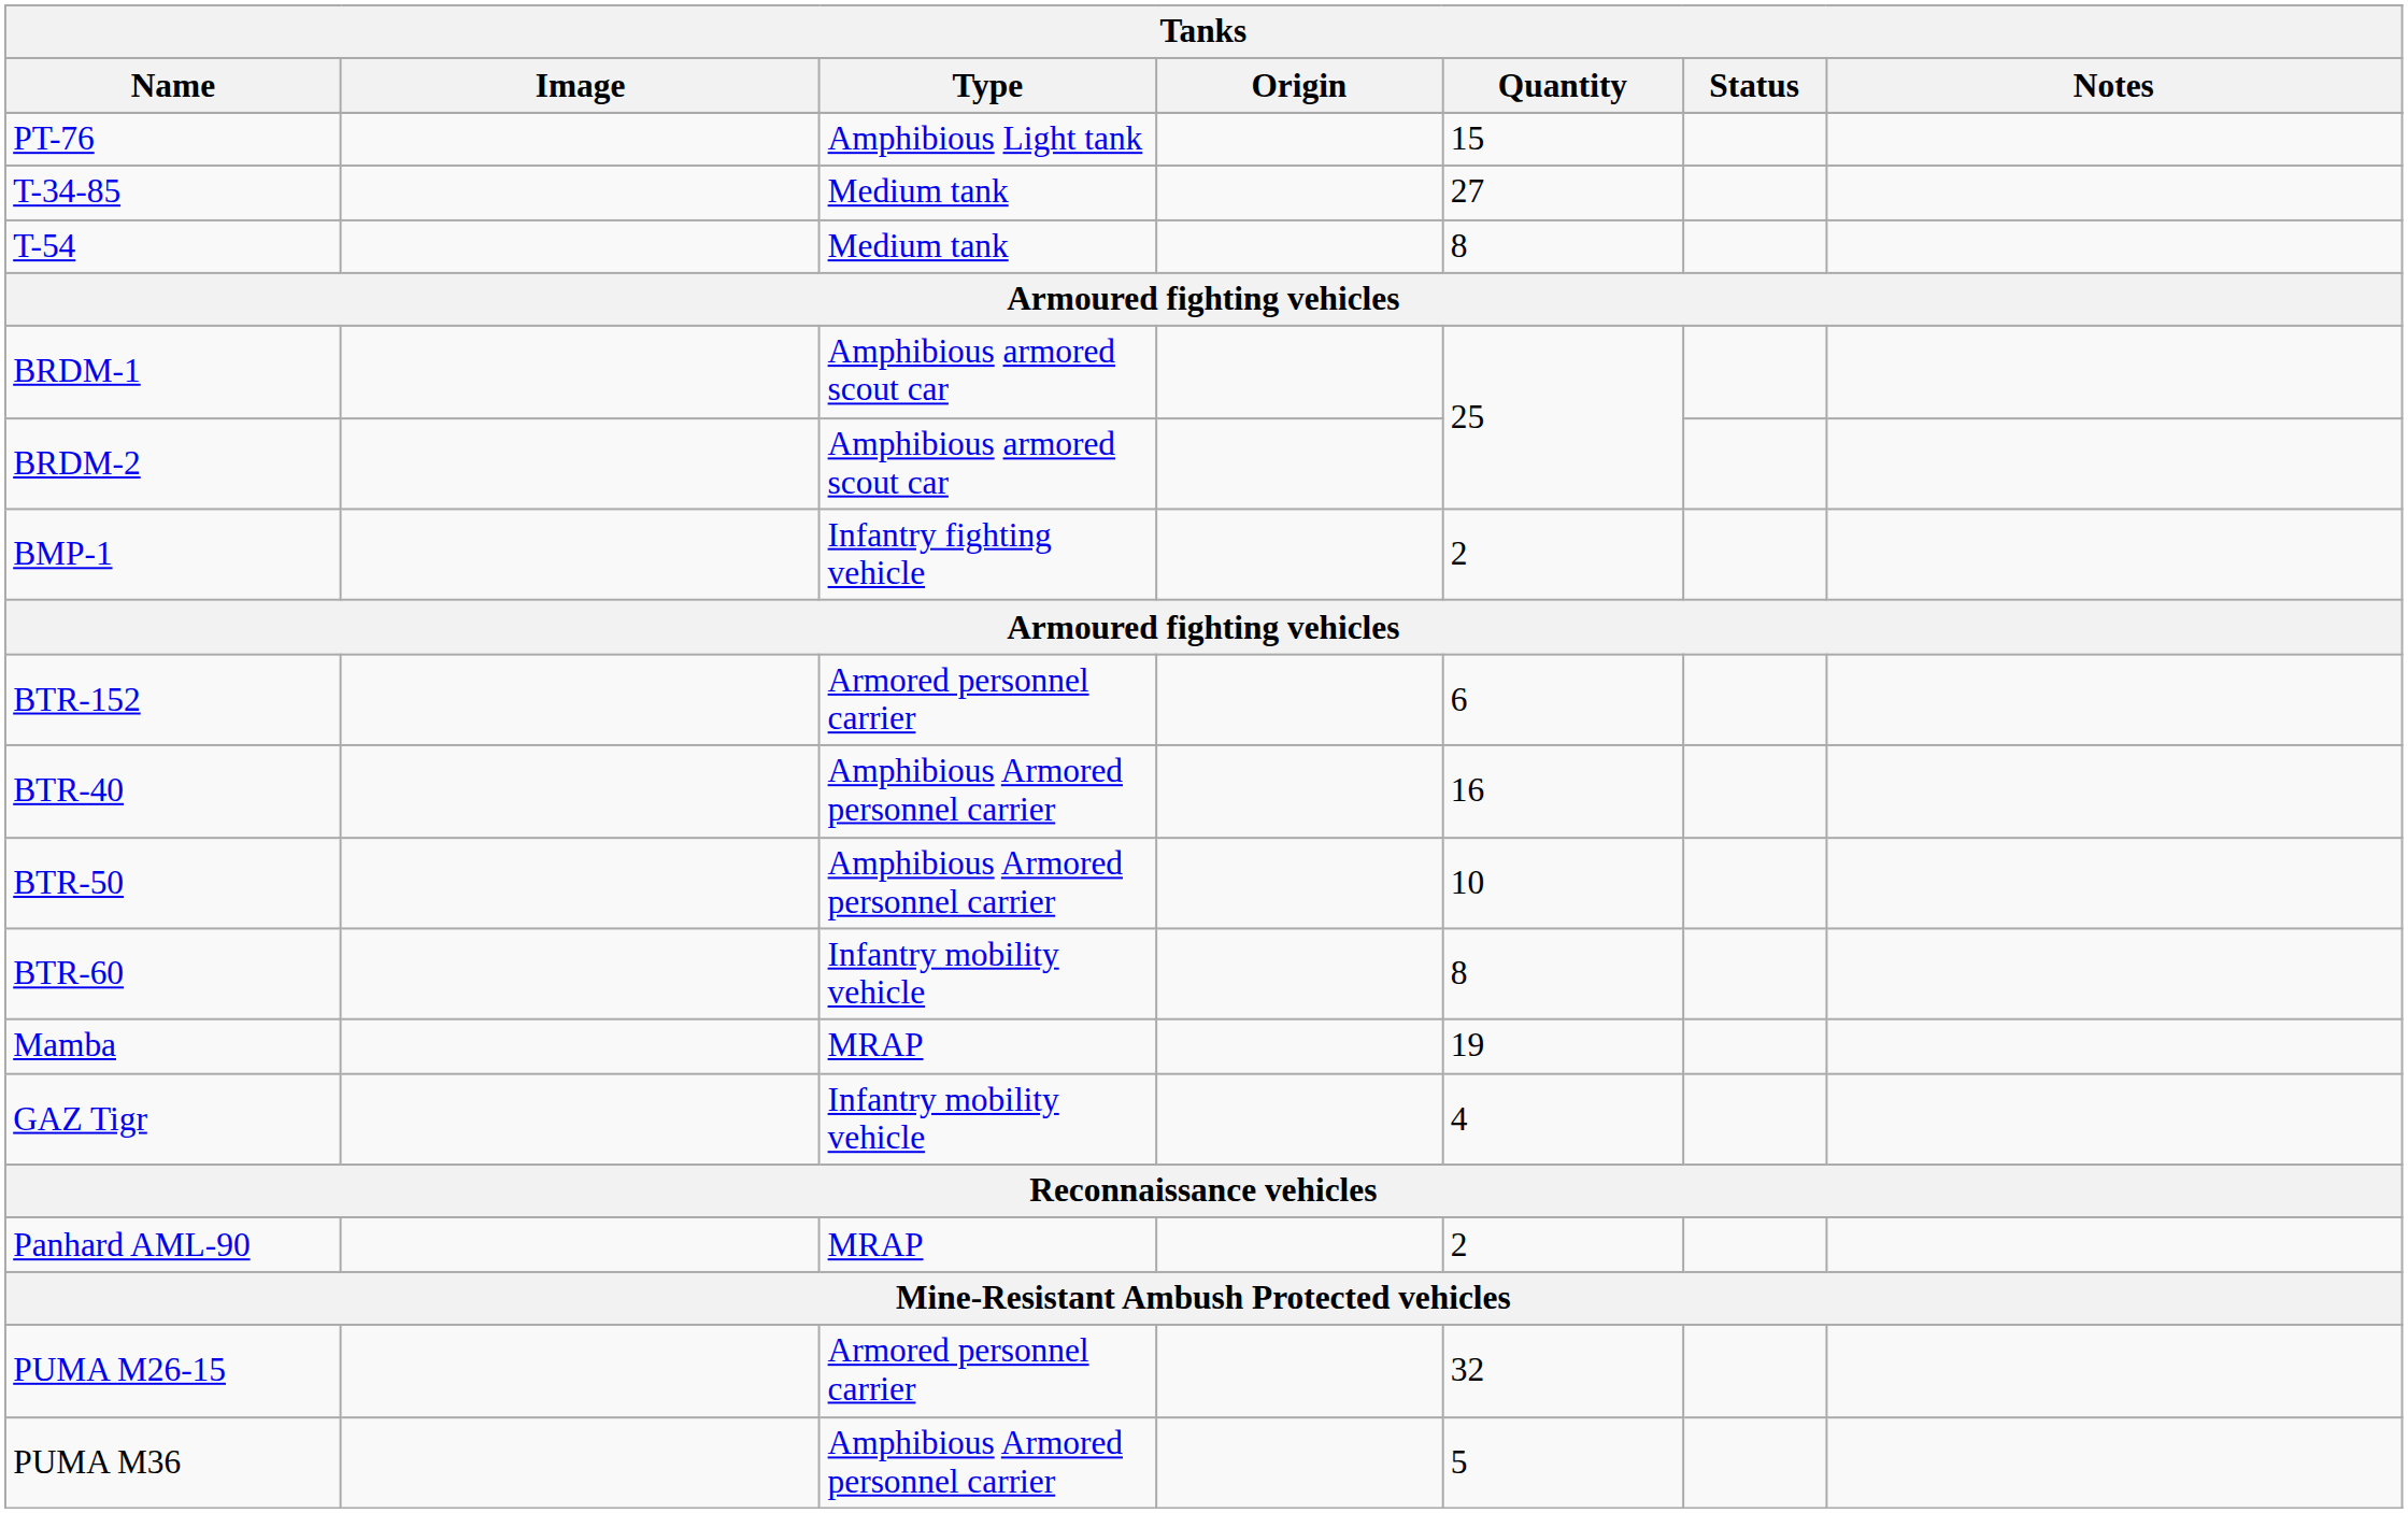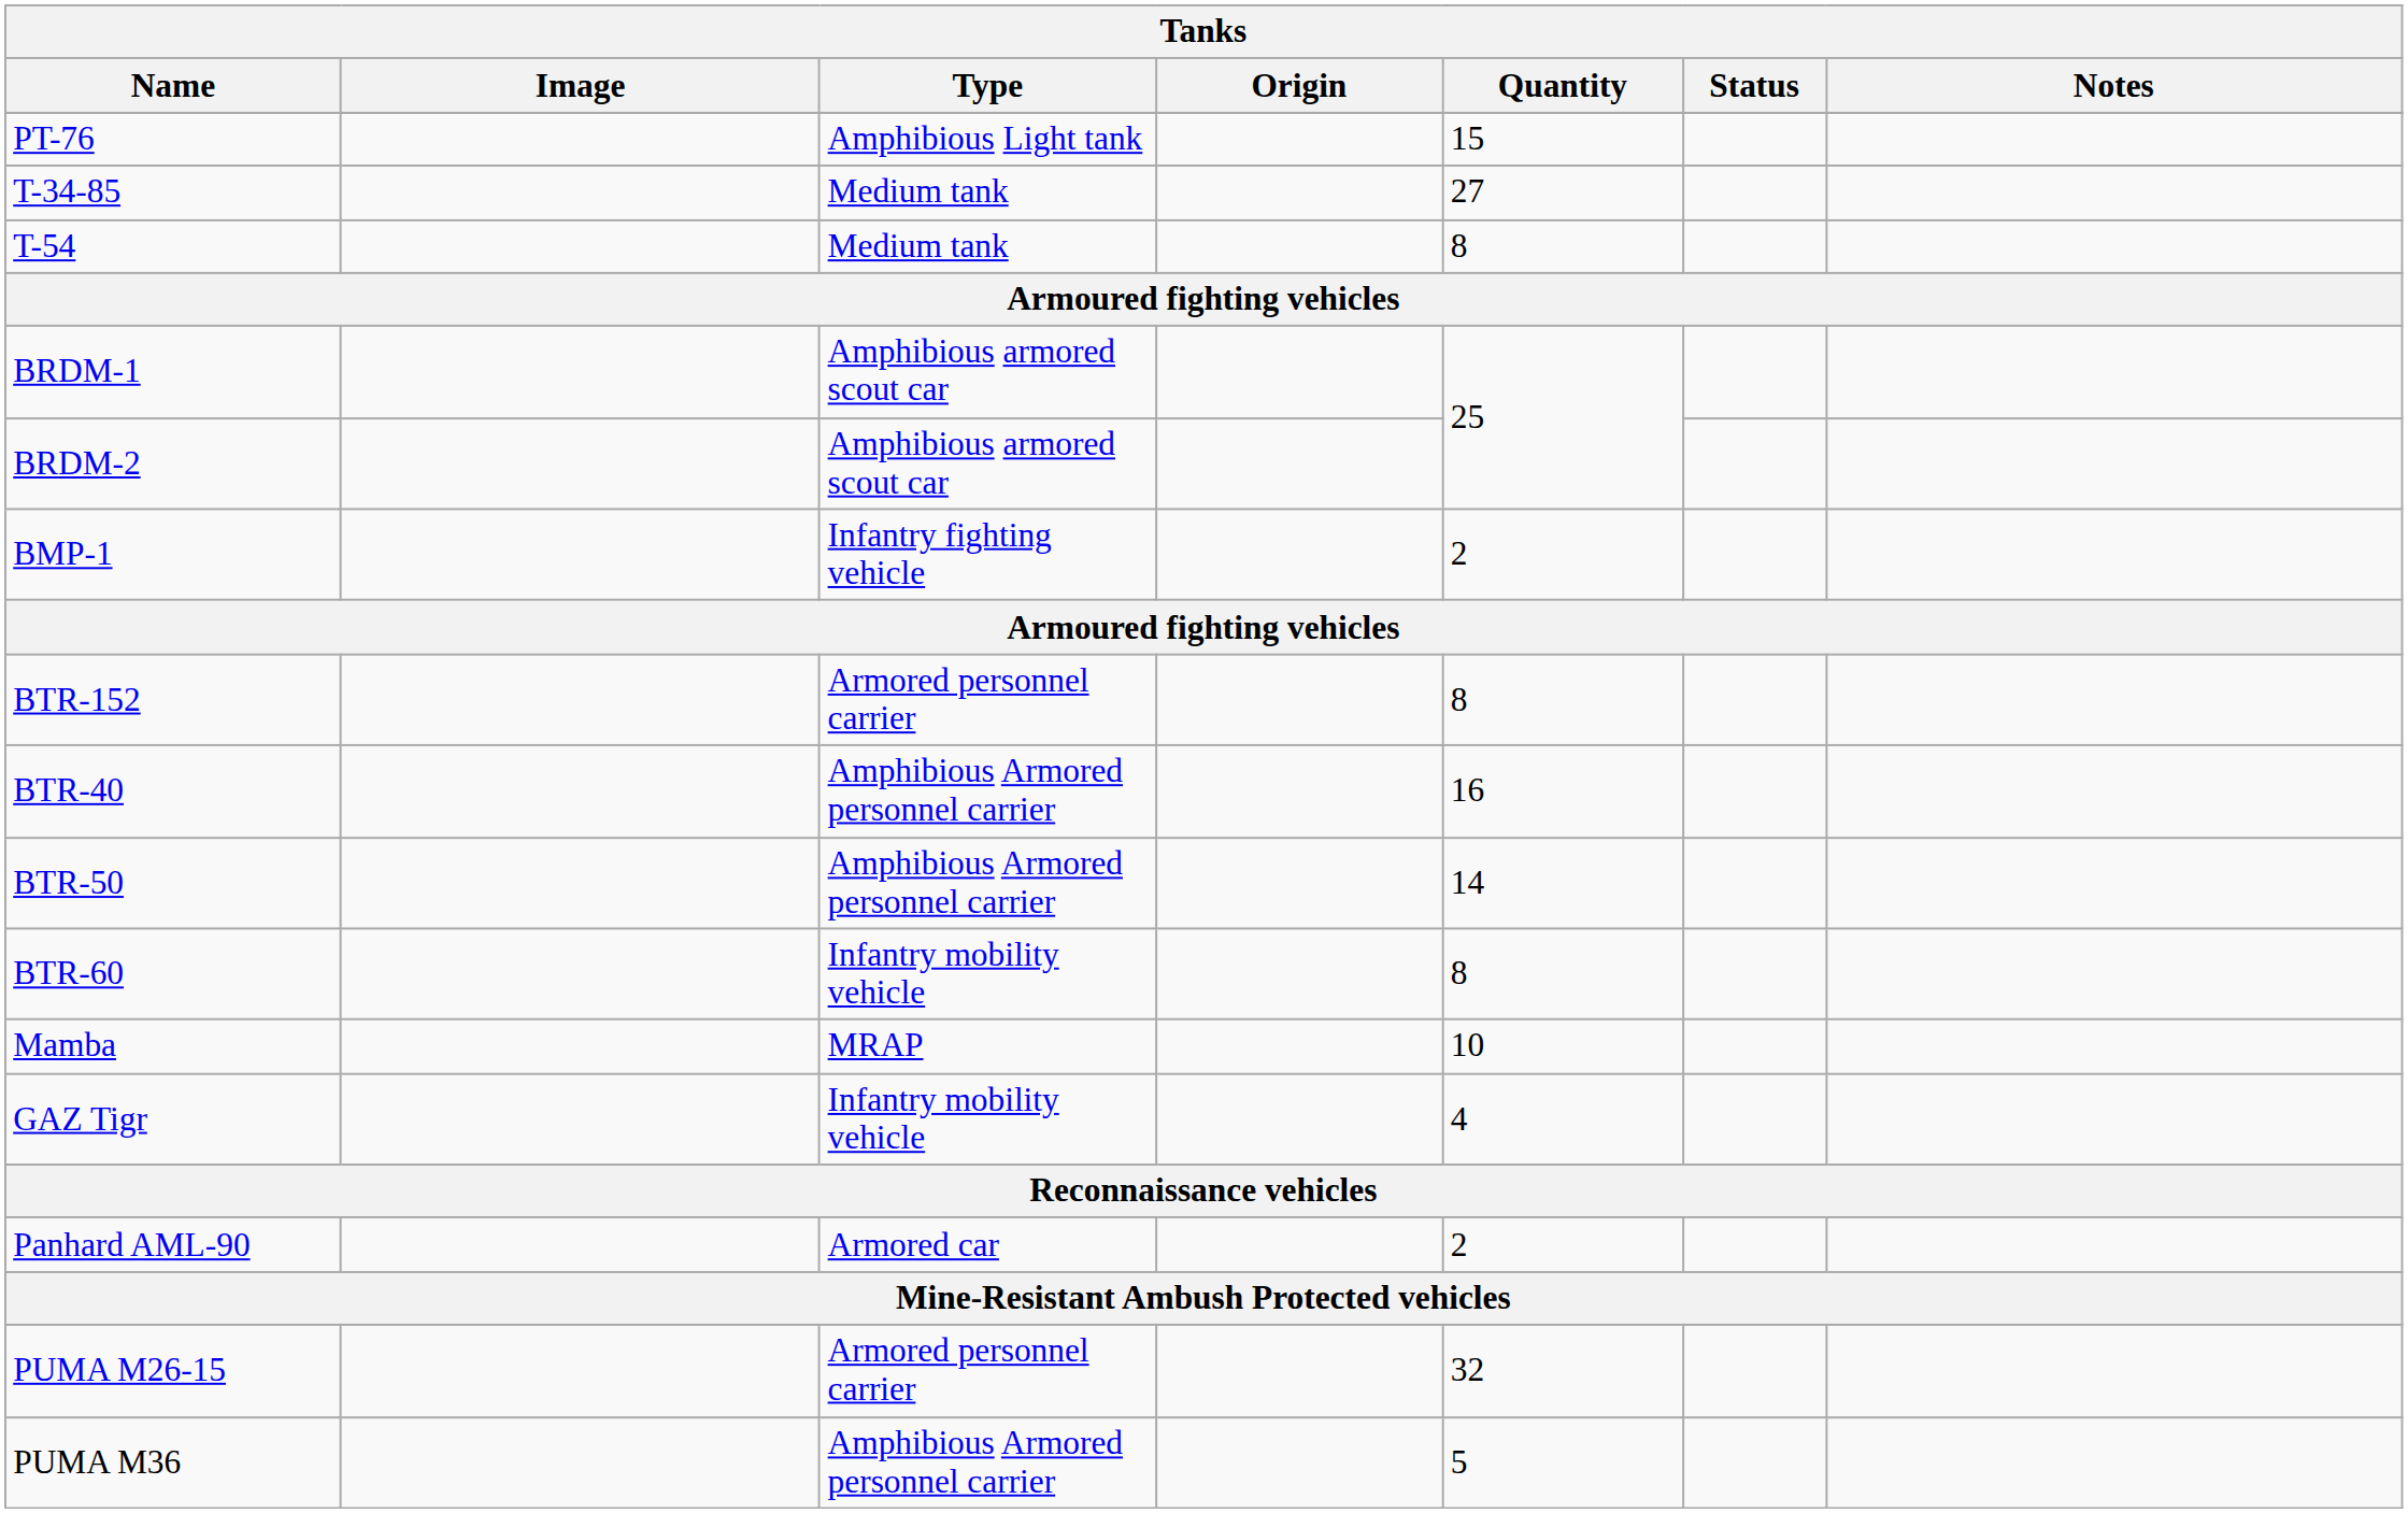BTR-152 | Quantity: 6 -> 8
BTR-50 | Quantity: 10 -> 14
Mamba | Quantity: 19 -> 10
Panhard AML-90 | Type: MRAP -> Armored car
